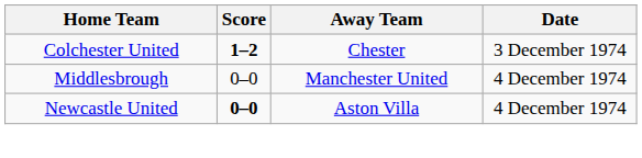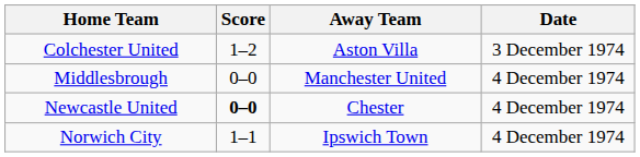Colchester United | Score: bold -> normal
Colchester United | Away Team: Chester -> Aston Villa
Newcastle United | Away Team: Aston Villa -> Chester
+ row: Norwich City | 1–1 | Ipswich Town | 4 December 1974
